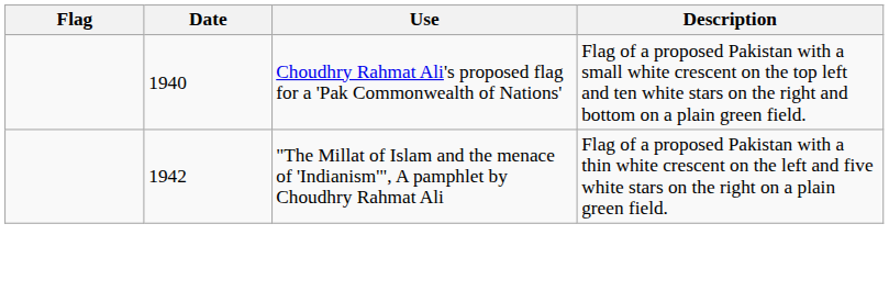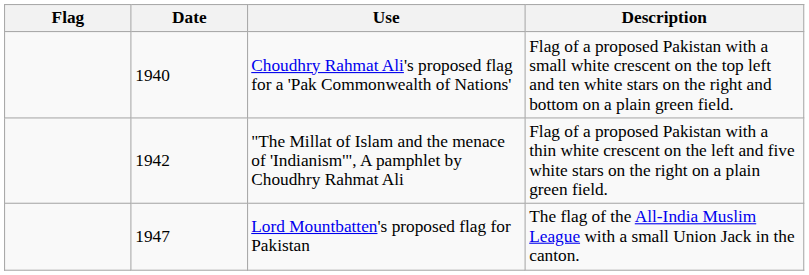+ row: 1947 | Lord Mountbatten's proposed flag for Pakistan | The flag of the All-India Muslim League with a small Union Jack in the canton.
